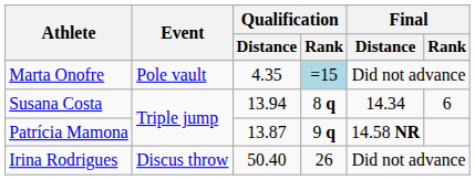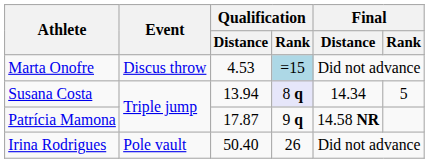Marta Onofre | Event: Pole vault -> Discus throw
Marta Onofre | Qualification / Distance: 4.35 -> 4.53
Susana Costa | Qualification / Rank: no background -> lavender background
Susana Costa | Final / Rank: 6 -> 5
Patrícia Mamona | Qualification / Distance: 13.87 -> 17.87
Irina Rodrigues | Event: Discus throw -> Pole vault
